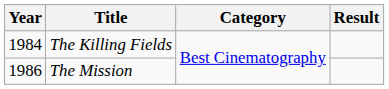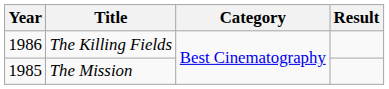The Killing Fields | Year: 1984 -> 1986
The Mission | Year: 1986 -> 1985
